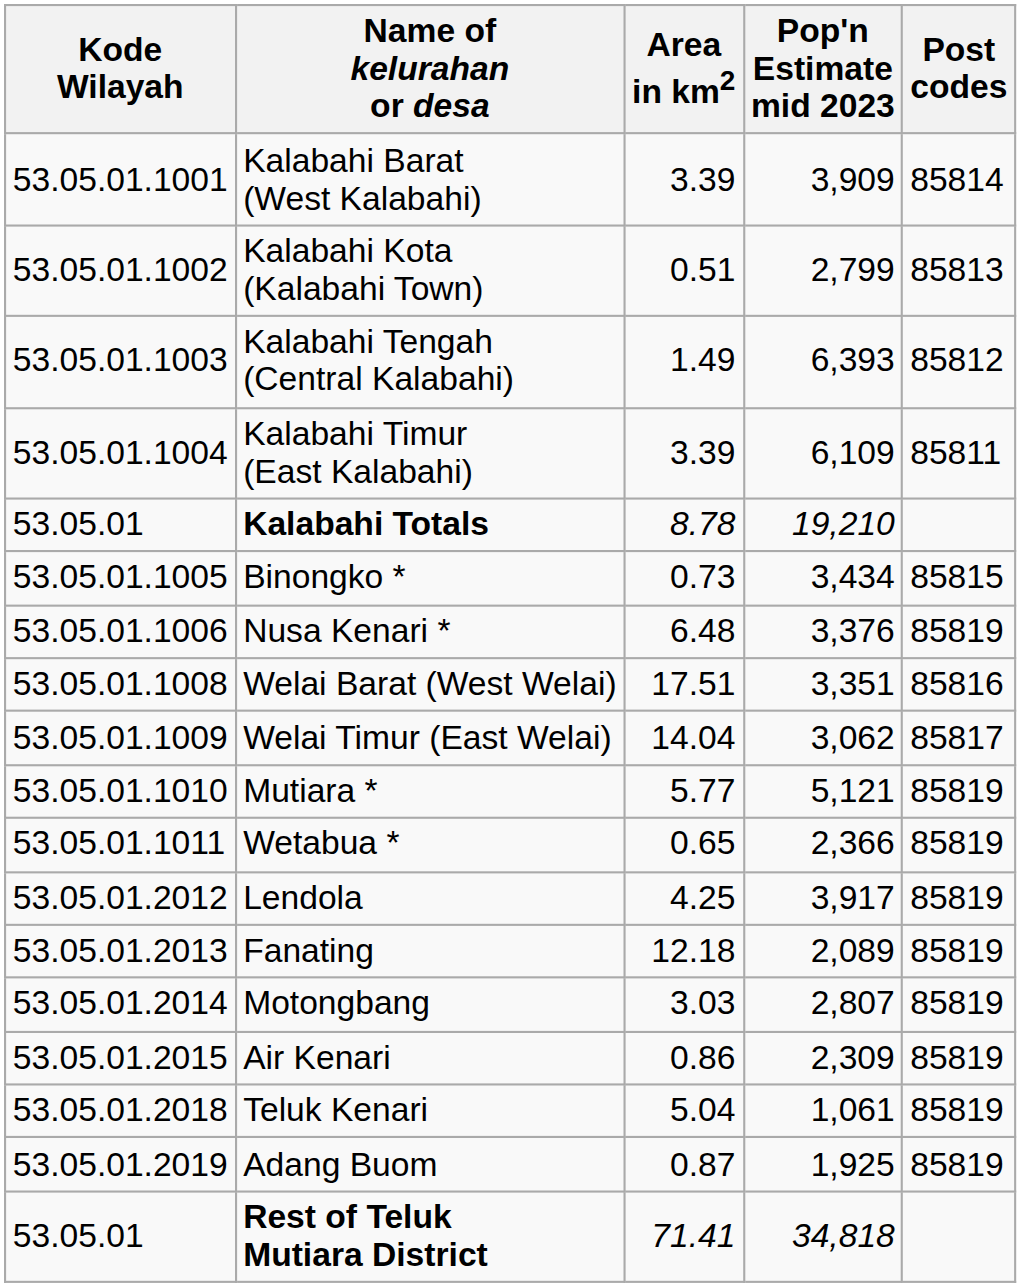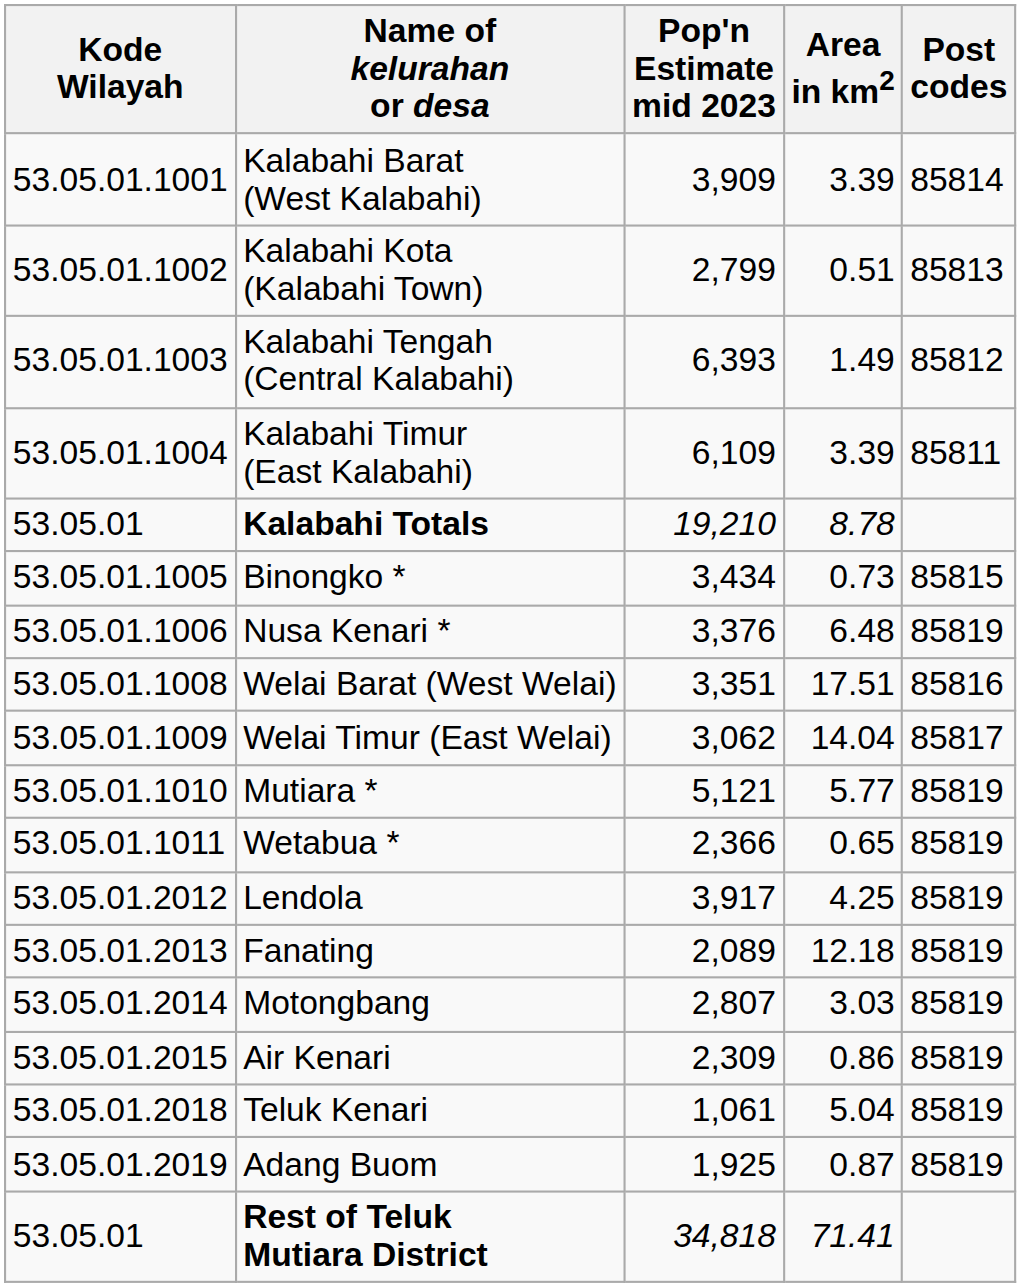columns swapped: Area in km2 <-> Pop'n Estimate mid 2023
